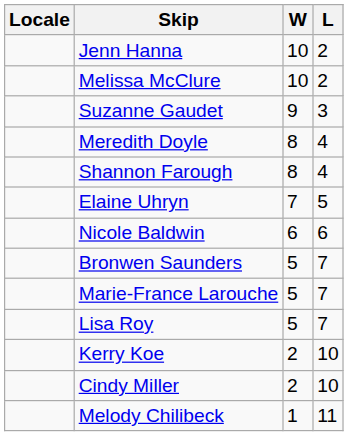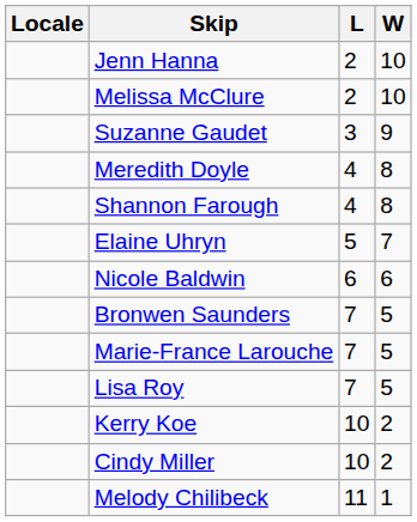columns swapped: W <-> L
